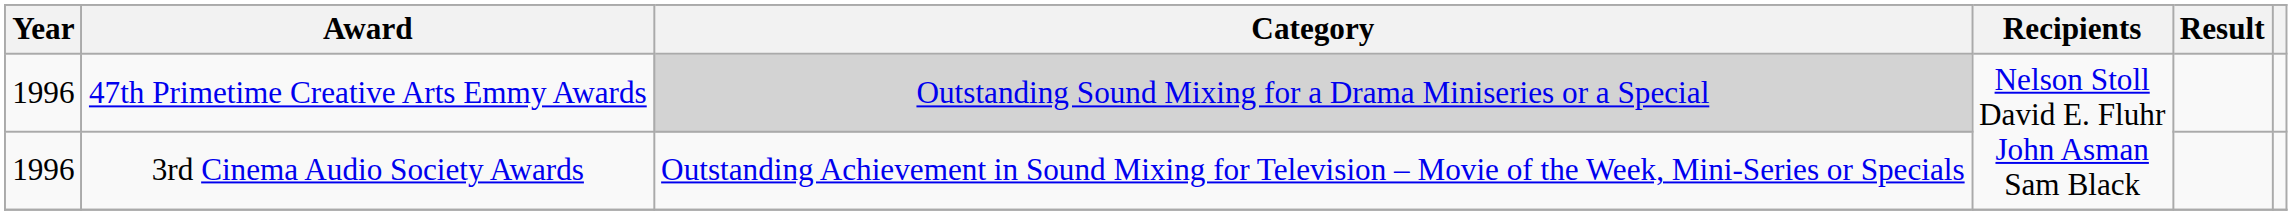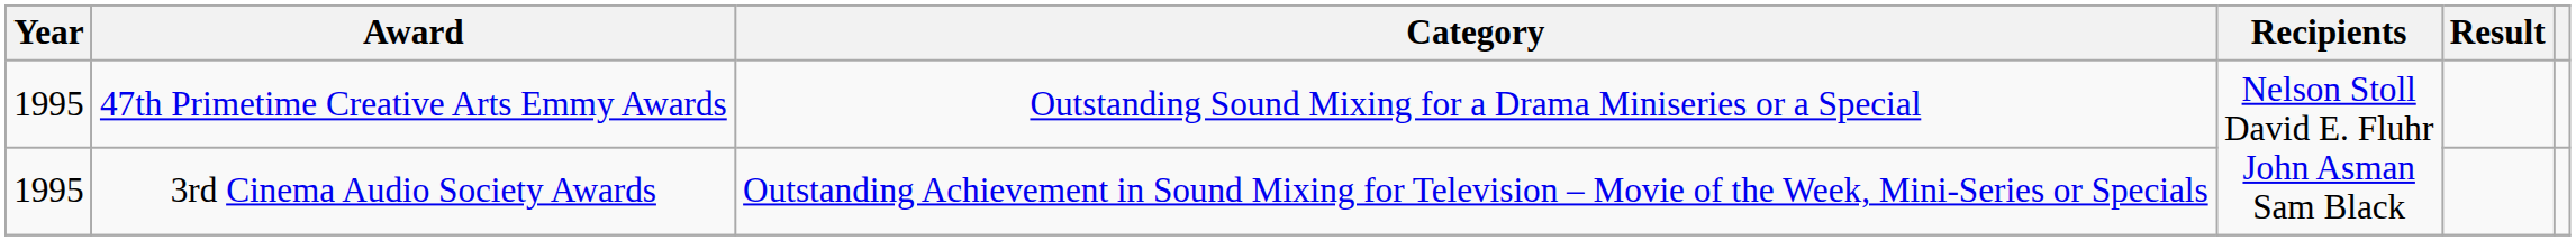47th Primetime Creative Arts Emmy Awards | Year: 1996 -> 1995
47th Primetime Creative Arts Emmy Awards | Category: lightgrey background -> no background
3rd Cinema Audio Society Awards | Year: 1996 -> 1995
